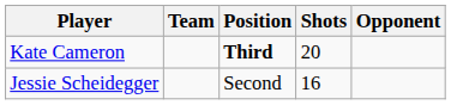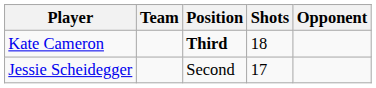Kate Cameron | Shots: 20 -> 18
Jessie Scheidegger | Shots: 16 -> 17
